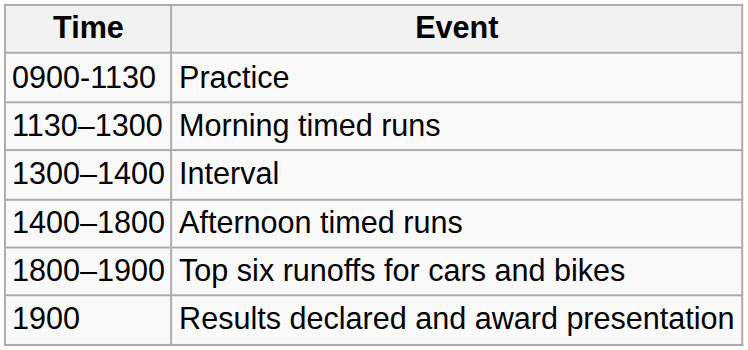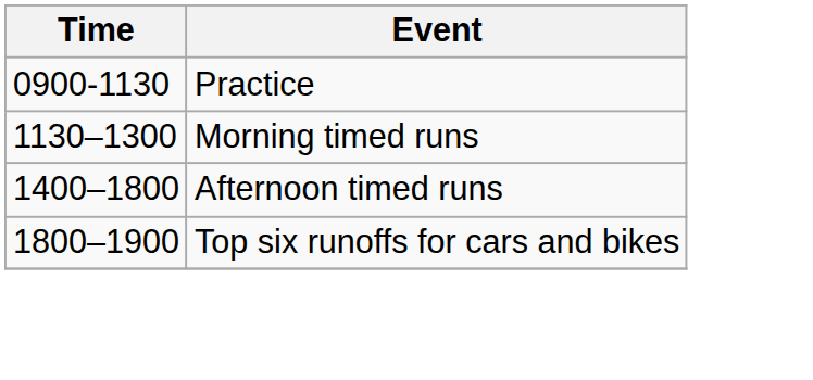- row: 1300–1400 | Interval
- row: 1900 | Results declared and award presentation
